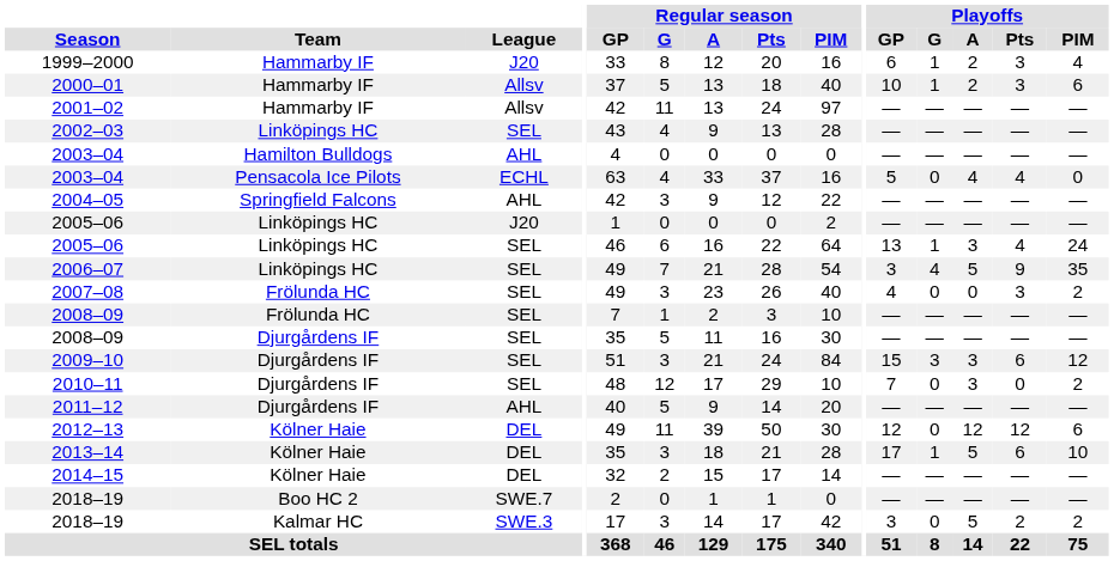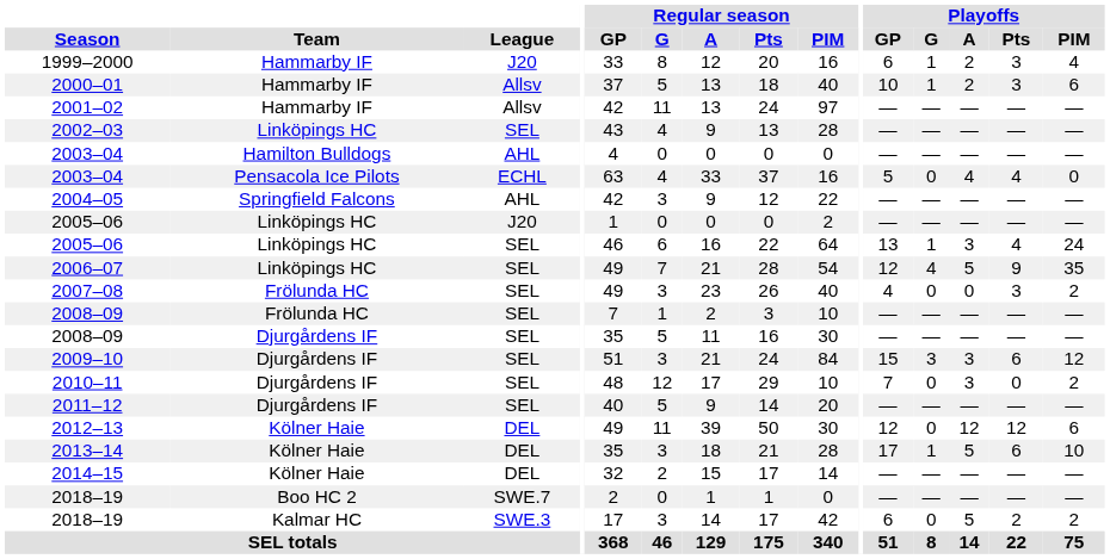2006–07 | Playoffs / GP: 3 -> 12
2011–12 | League: AHL -> SEL
2018–19 / Kalmar HC | Playoffs / GP: 3 -> 6
